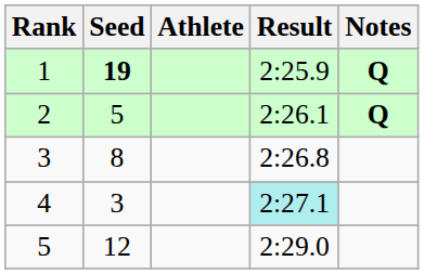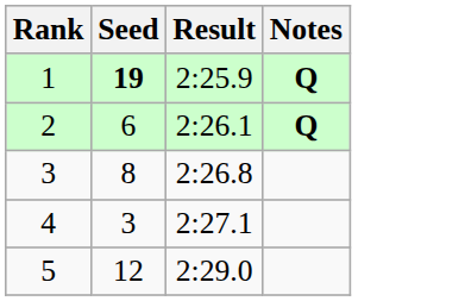- column: Athlete
2 | Seed: 5 -> 6
4 | Result: paleturquoise background -> no background
